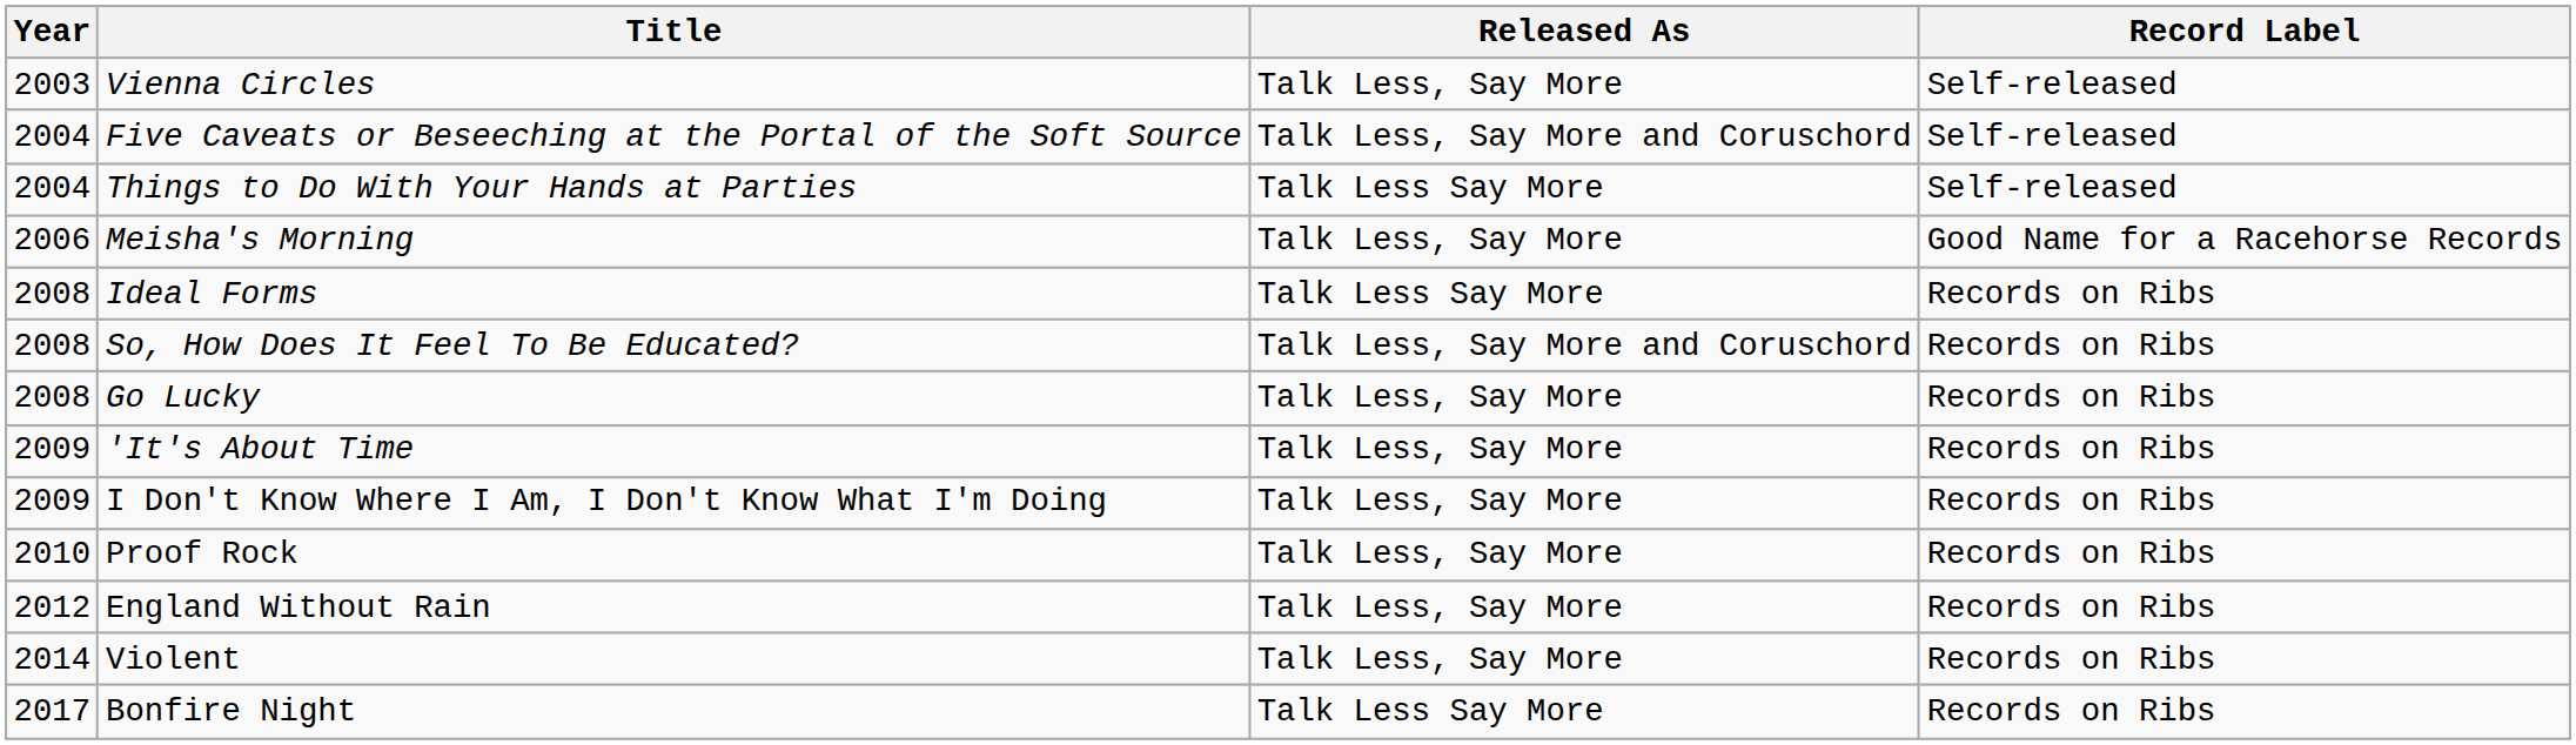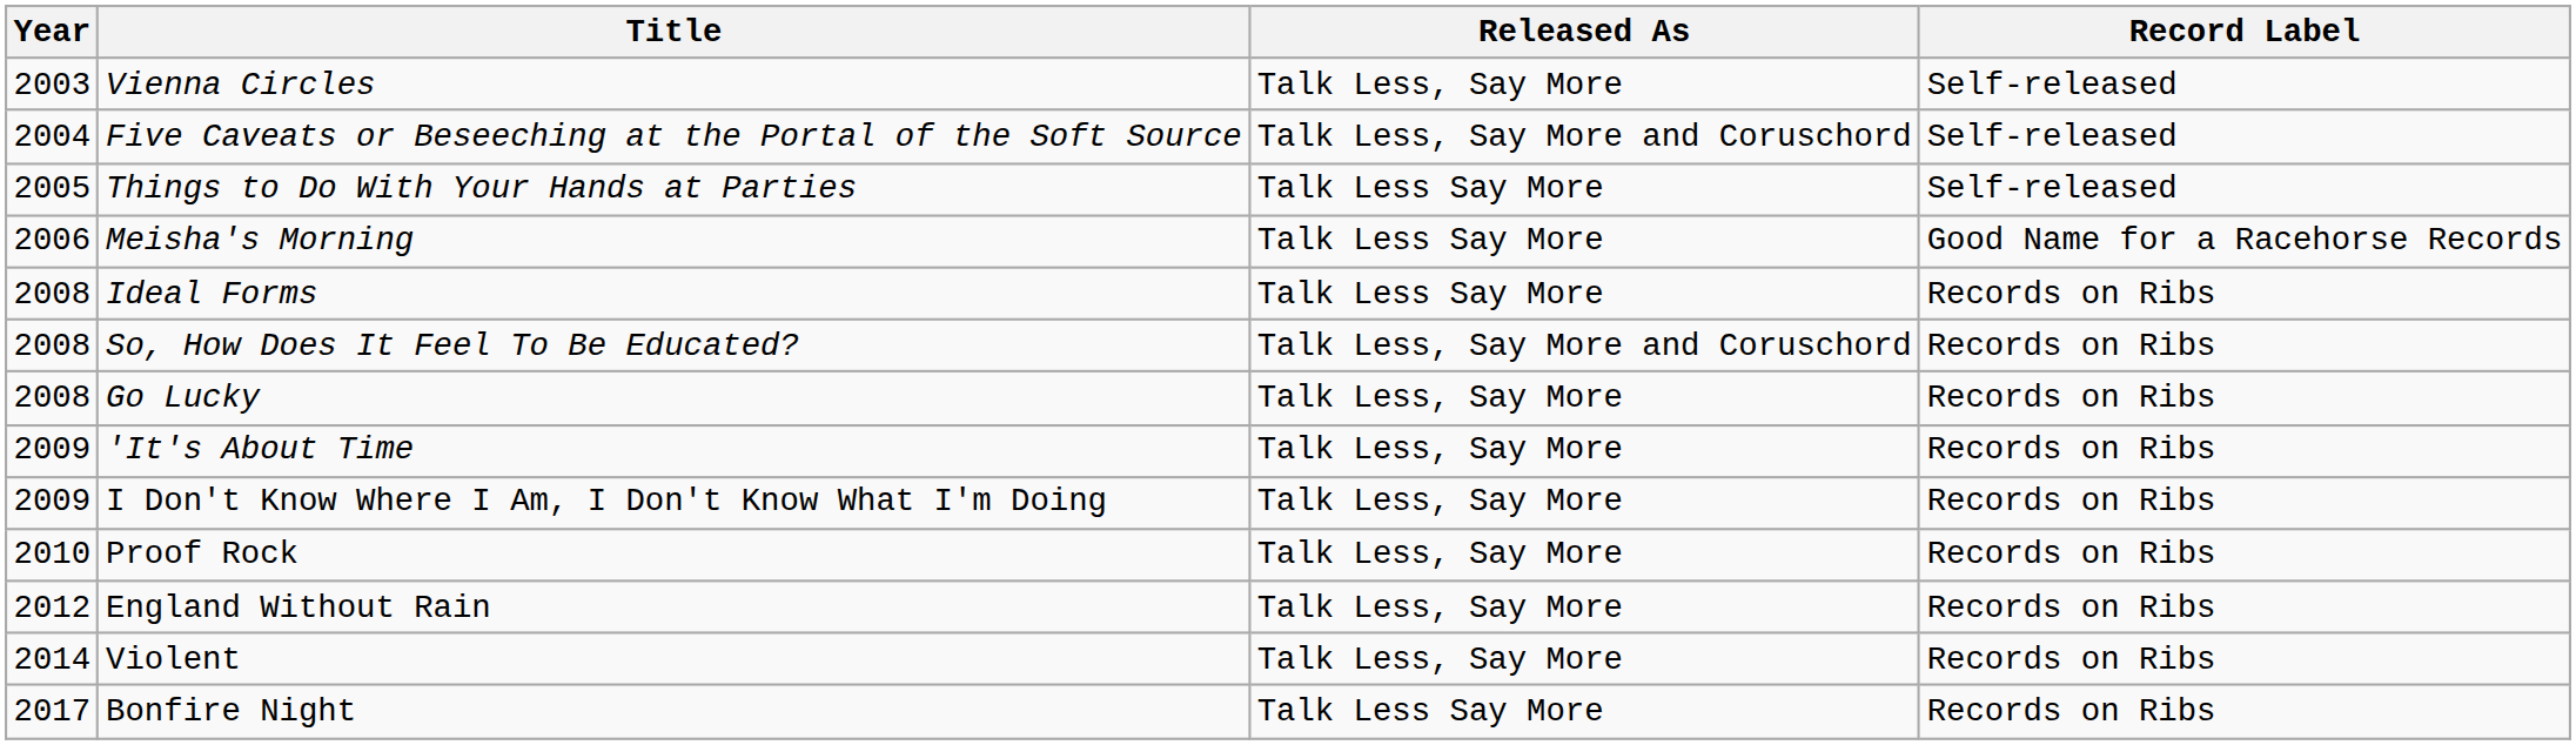Things to Do With Your Hands at Parties | Year: 2004 -> 2005
Meisha's Morning | Released As: Talk Less, Say More -> Talk Less Say More
